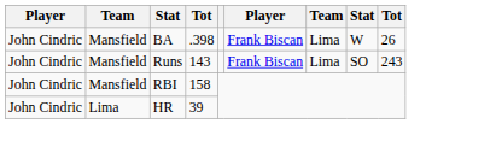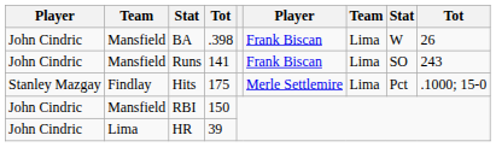Runs | column 4: 143 -> 141
+ row: Stanley Mazgay | Findlay | Hits | 175 | Merle Settlemire | Lima | Pct | .1000; 15-0
RBI | column 4: 158 -> 150
